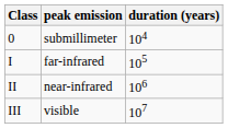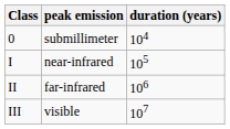I | peak emission: far-infrared -> near-infrared
II | peak emission: near-infrared -> far-infrared
